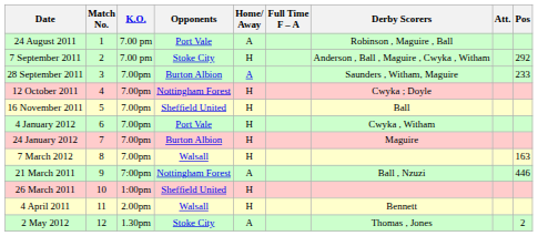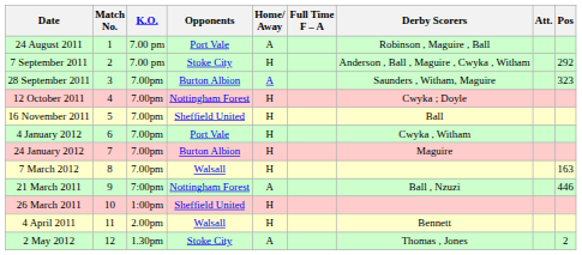28 September 2011 | Pos: 233 -> 323
